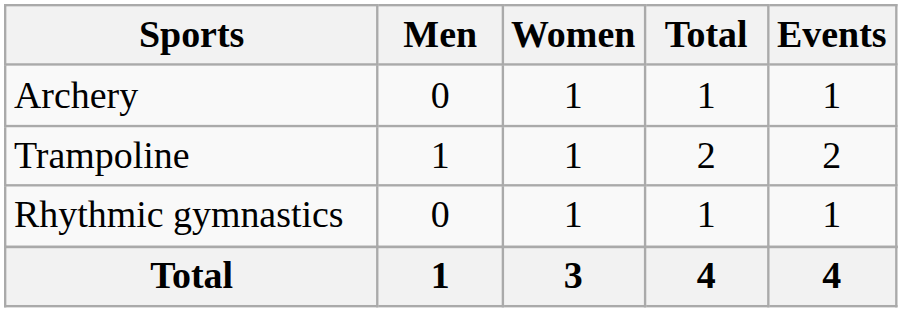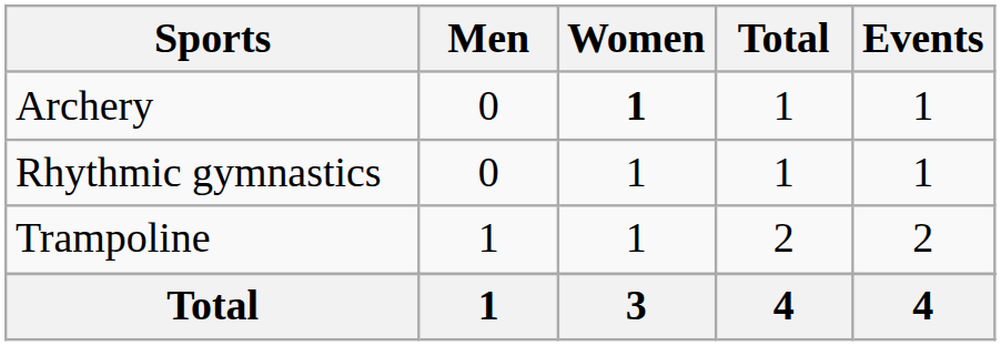Archery | Women: normal -> bold
rows swapped: Rhythmic gymnastics <-> Trampoline
